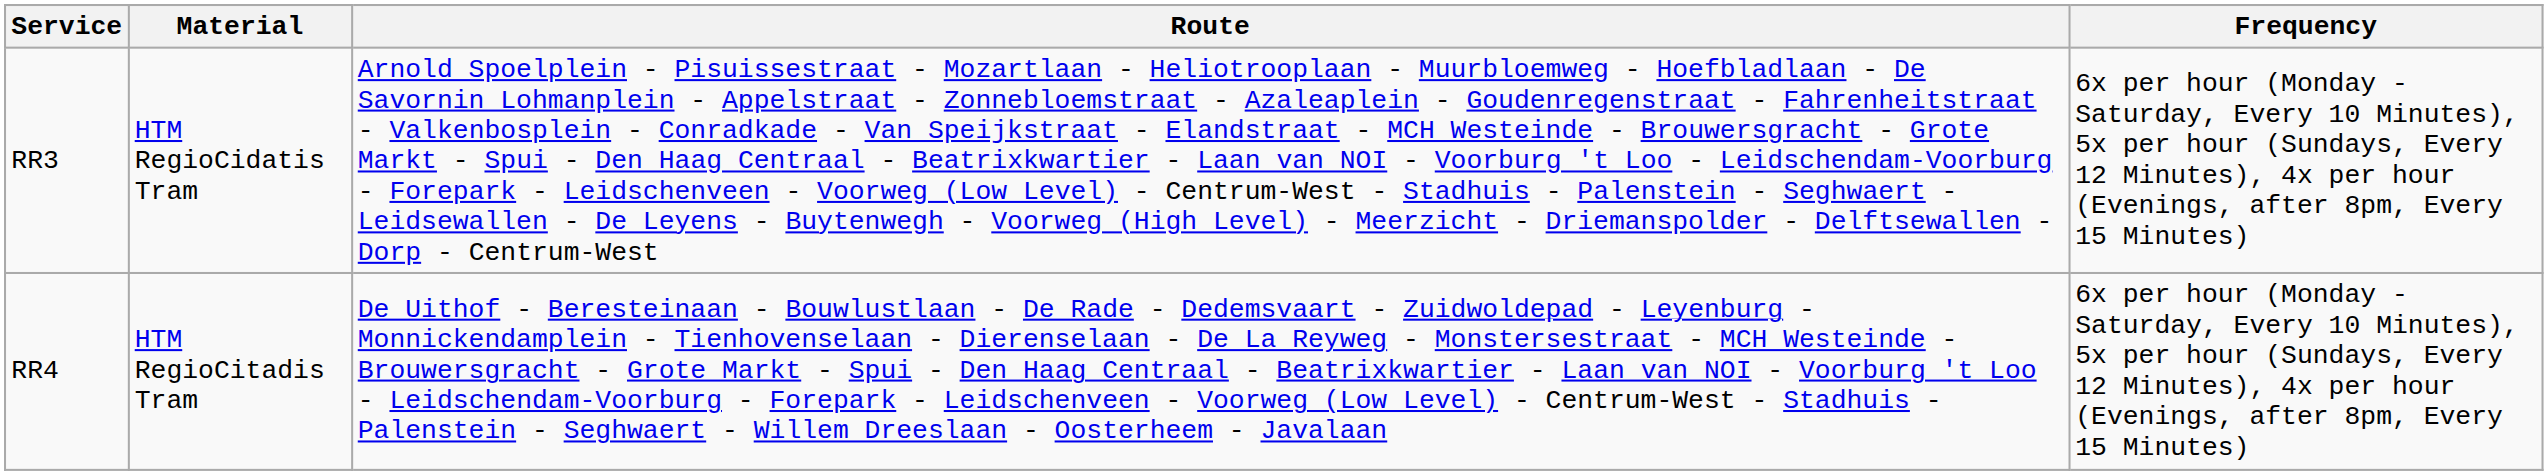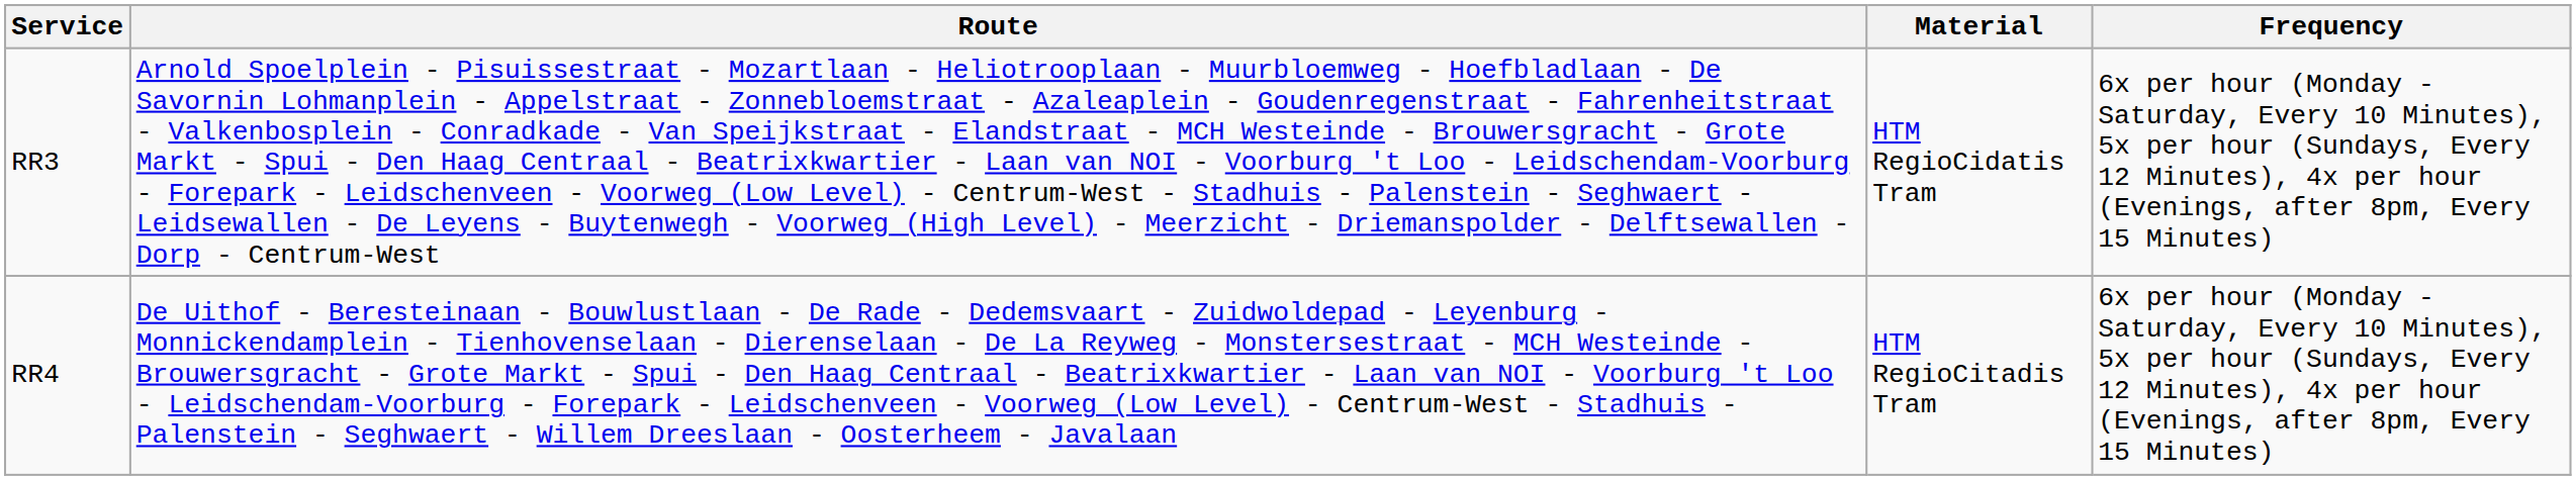columns swapped: Route <-> Material
